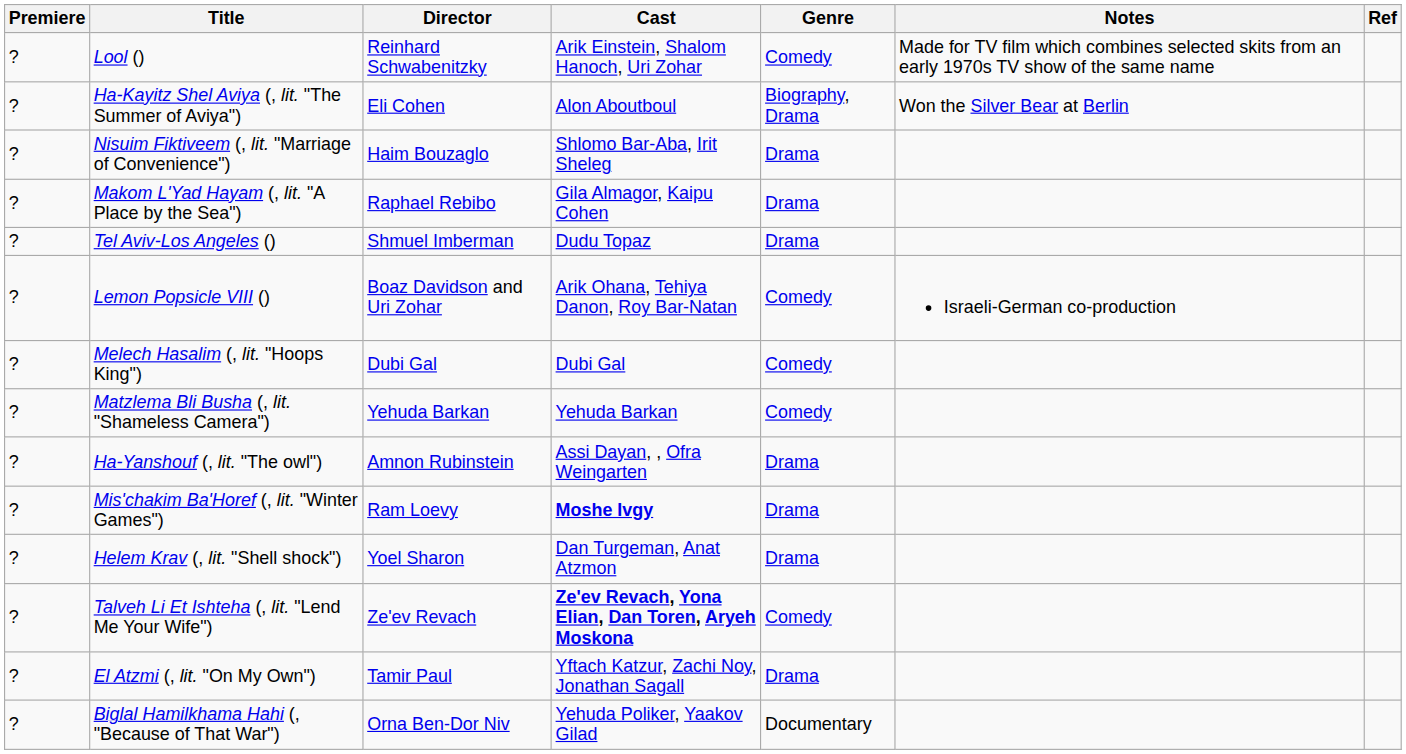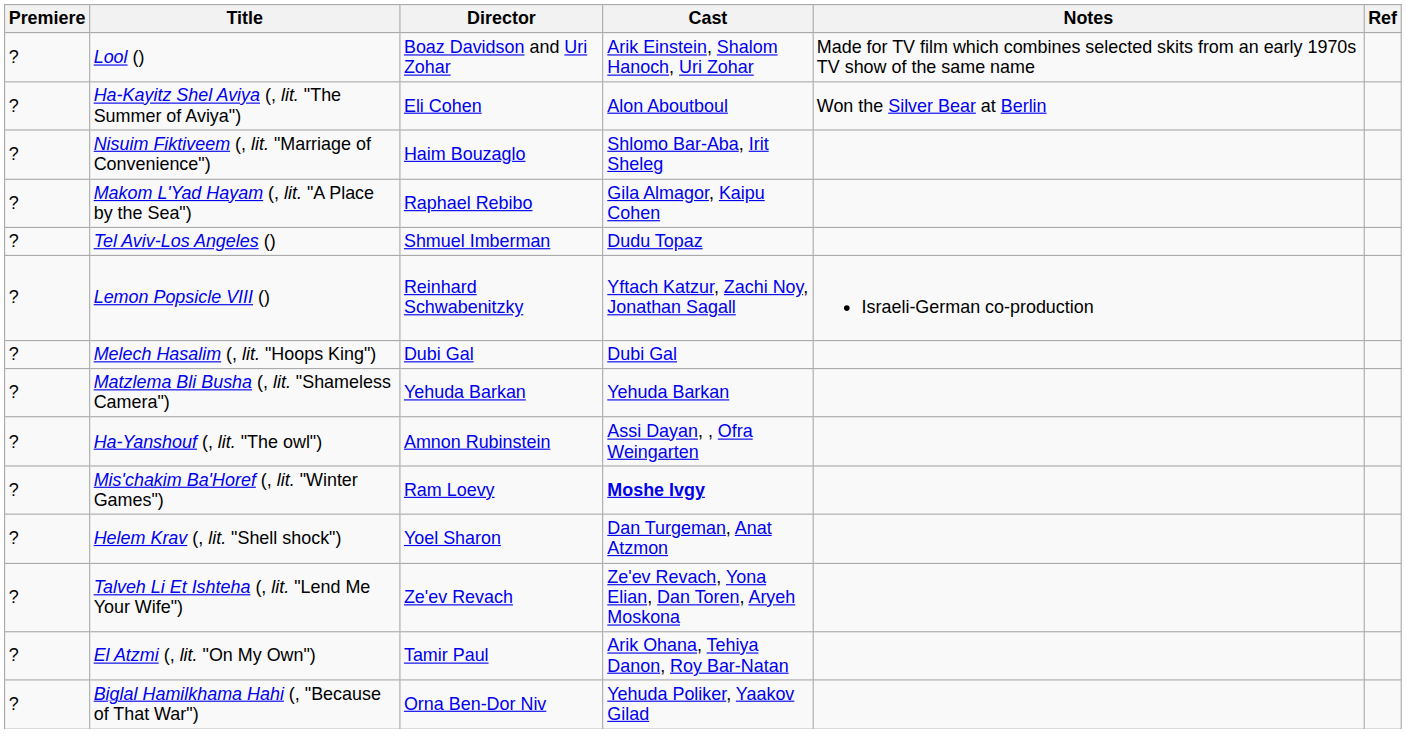- column: Genre | Comedy | Biography, Drama | Drama | Drama | Drama | Comedy | Comedy | Comedy | Drama | Drama | Drama | Comedy | Drama | Documentary
Lool () | Director: Reinhard Schwabenitzky -> Boaz Davidson and Uri Zohar
Lemon Popsicle VIII () | Director: Boaz Davidson and Uri Zohar -> Reinhard Schwabenitzky
Lemon Popsicle VIII () | Cast: Arik Ohana, Tehiya Danon, Roy Bar-Natan -> Yftach Katzur, Zachi Noy, Jonathan Sagall
Talveh Li Et Ishteha (, lit. "Lend Me Your Wife") | Cast: bold -> normal
El Atzmi (, lit. "On My Own") | Cast: Yftach Katzur, Zachi Noy, Jonathan Sagall -> Arik Ohana, Tehiya Danon, Roy Bar-Natan
